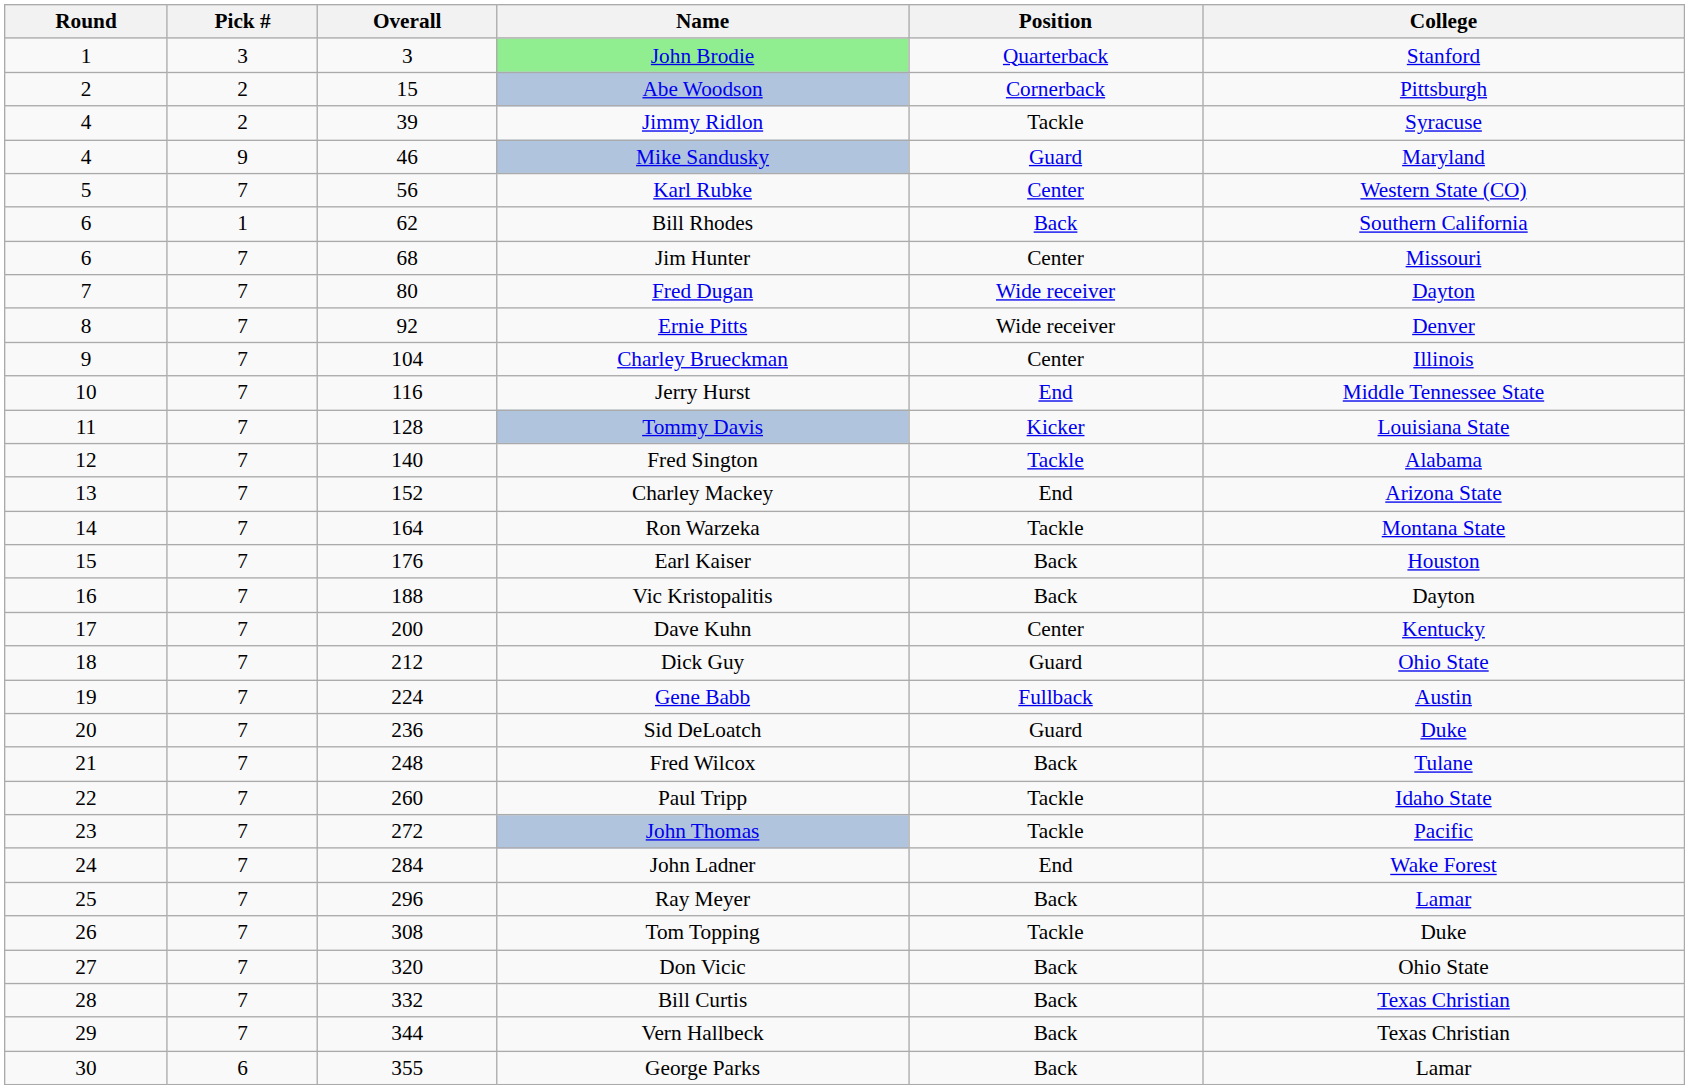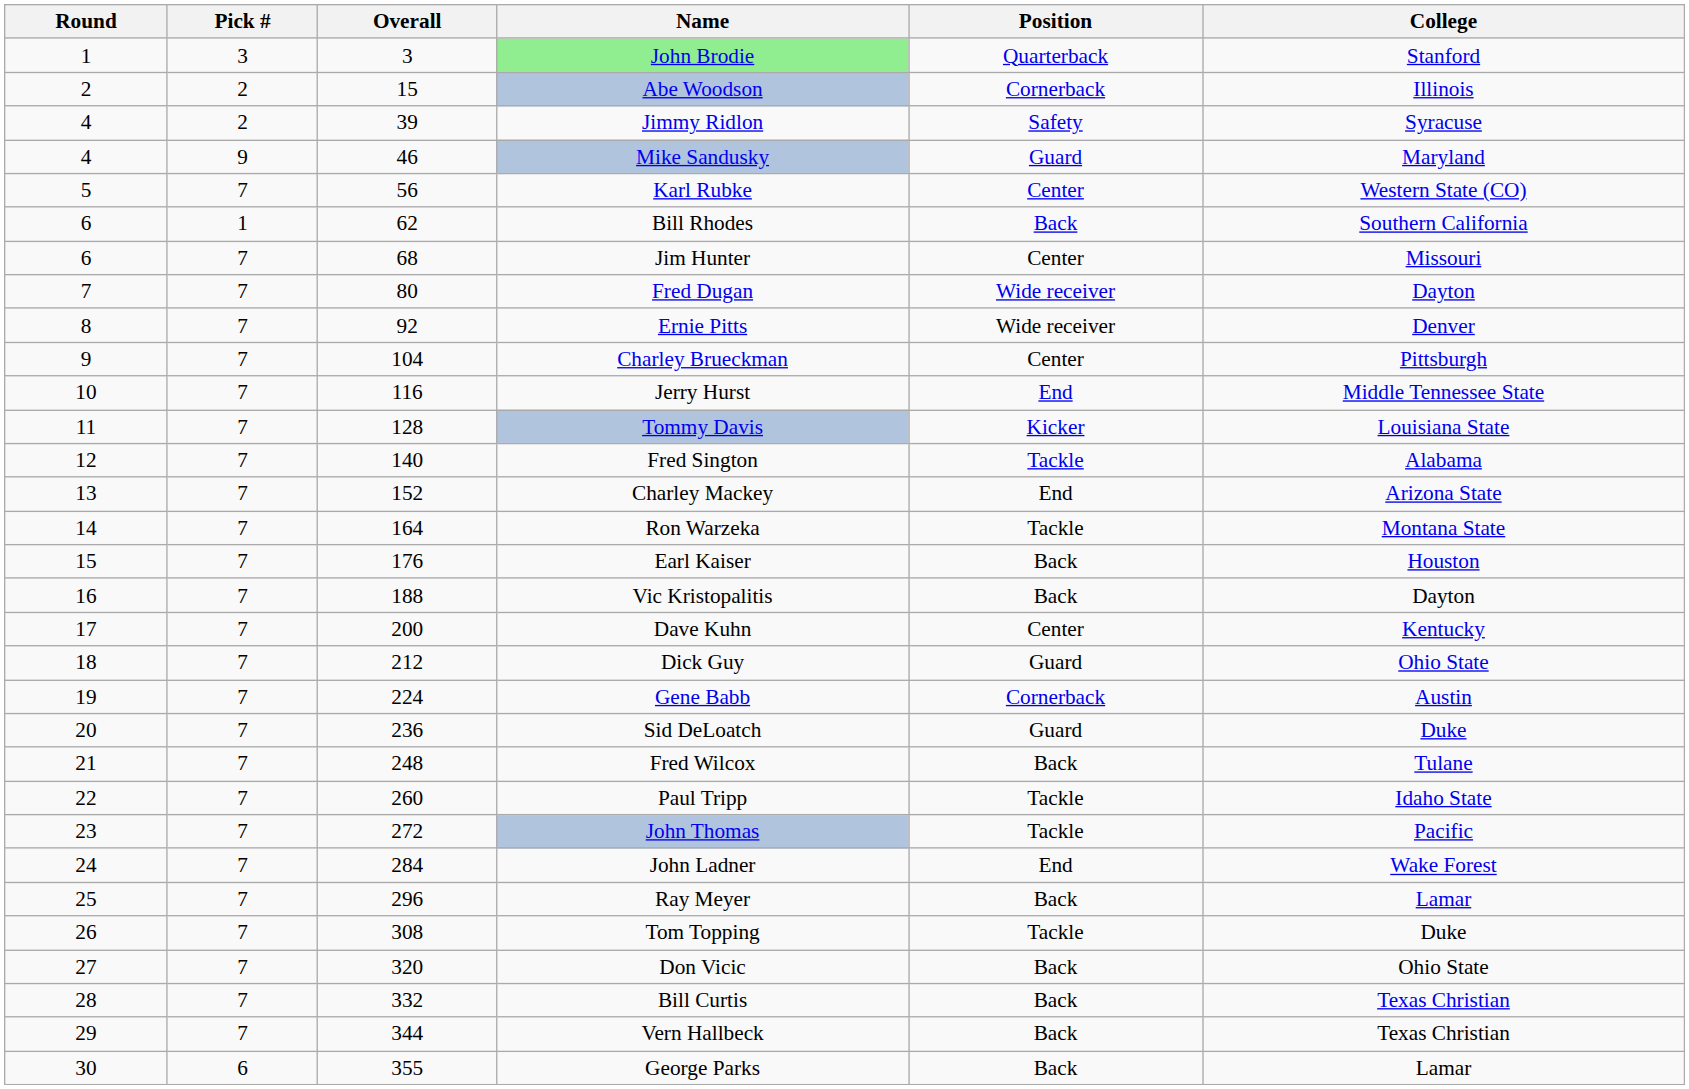Abe Woodson | College: Pittsburgh -> Illinois
Jimmy Ridlon | Position: Tackle -> Safety
Charley Brueckman | College: Illinois -> Pittsburgh
Gene Babb | Position: Fullback -> Cornerback
